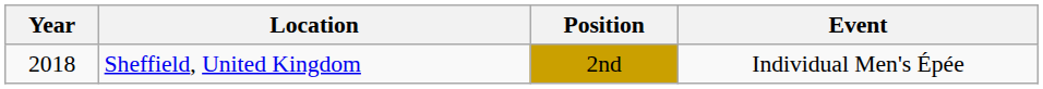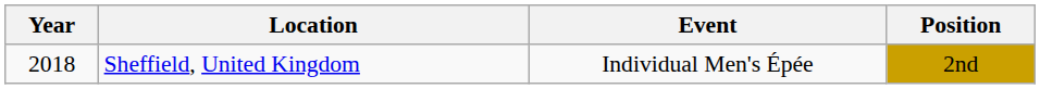columns swapped: Event <-> Position
